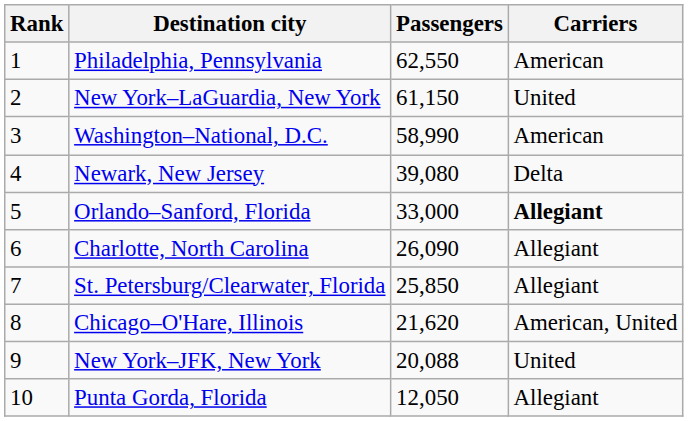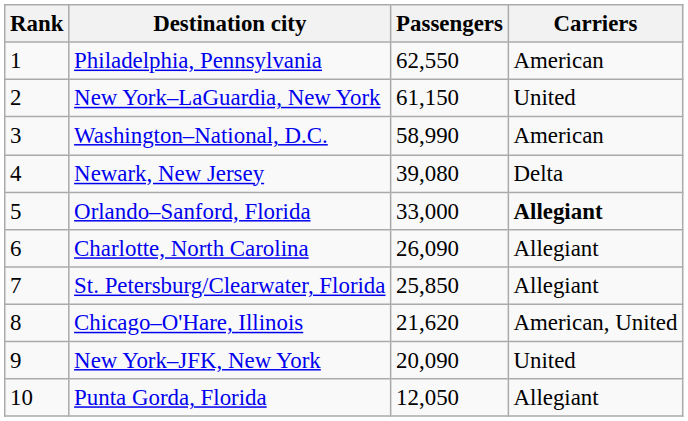New York–JFK, New York | Passengers: 20,088 -> 20,090
